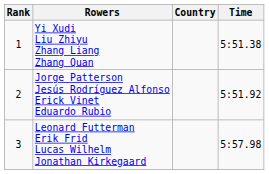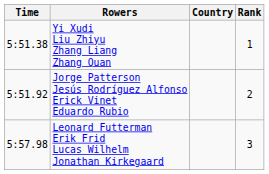columns swapped: Rank <-> Time
